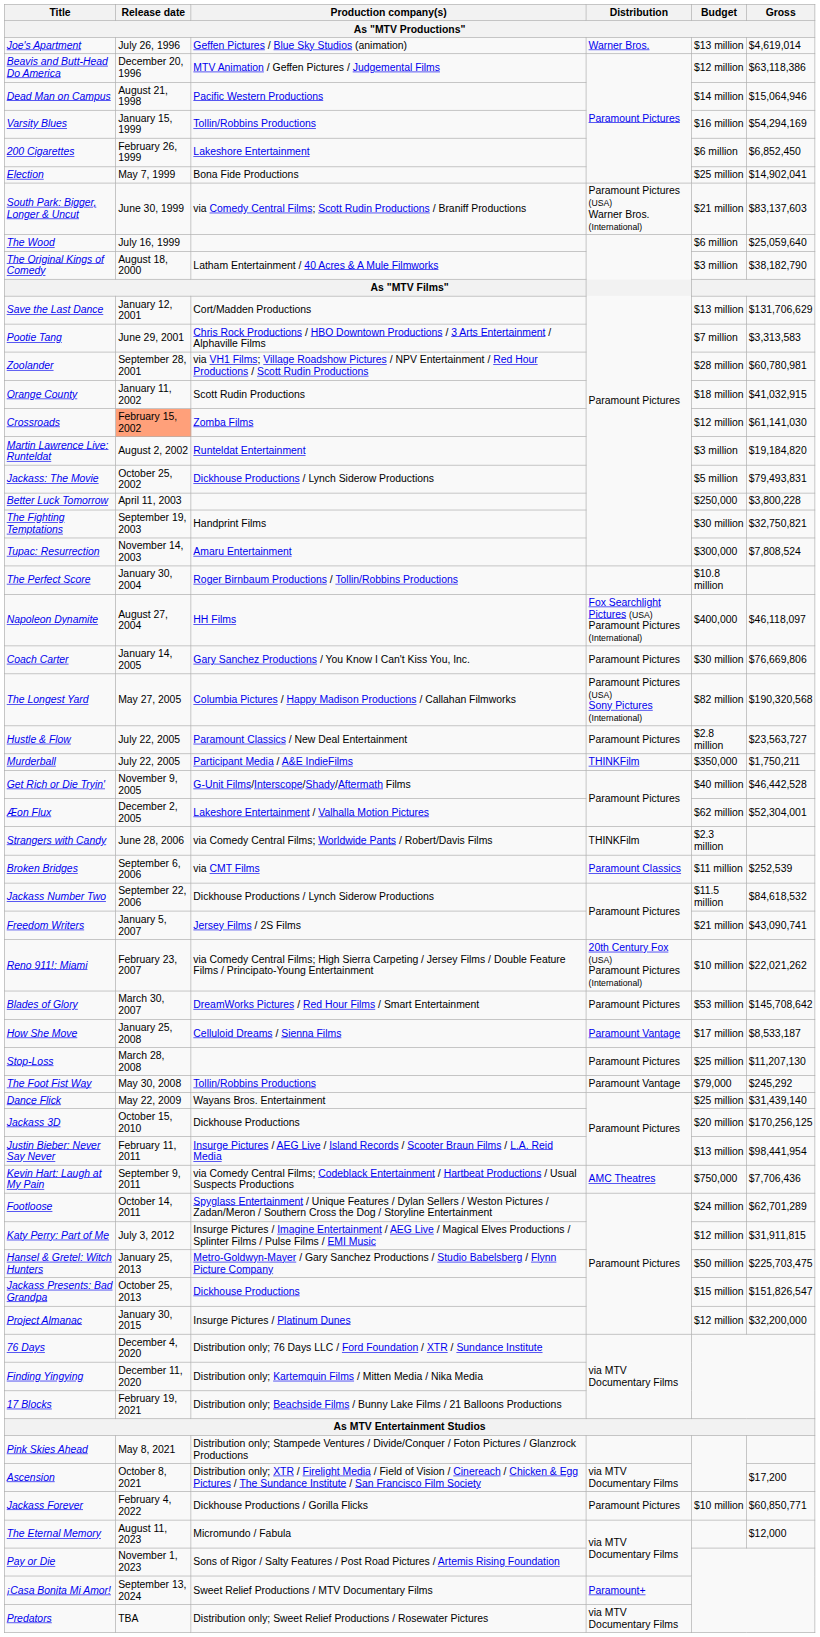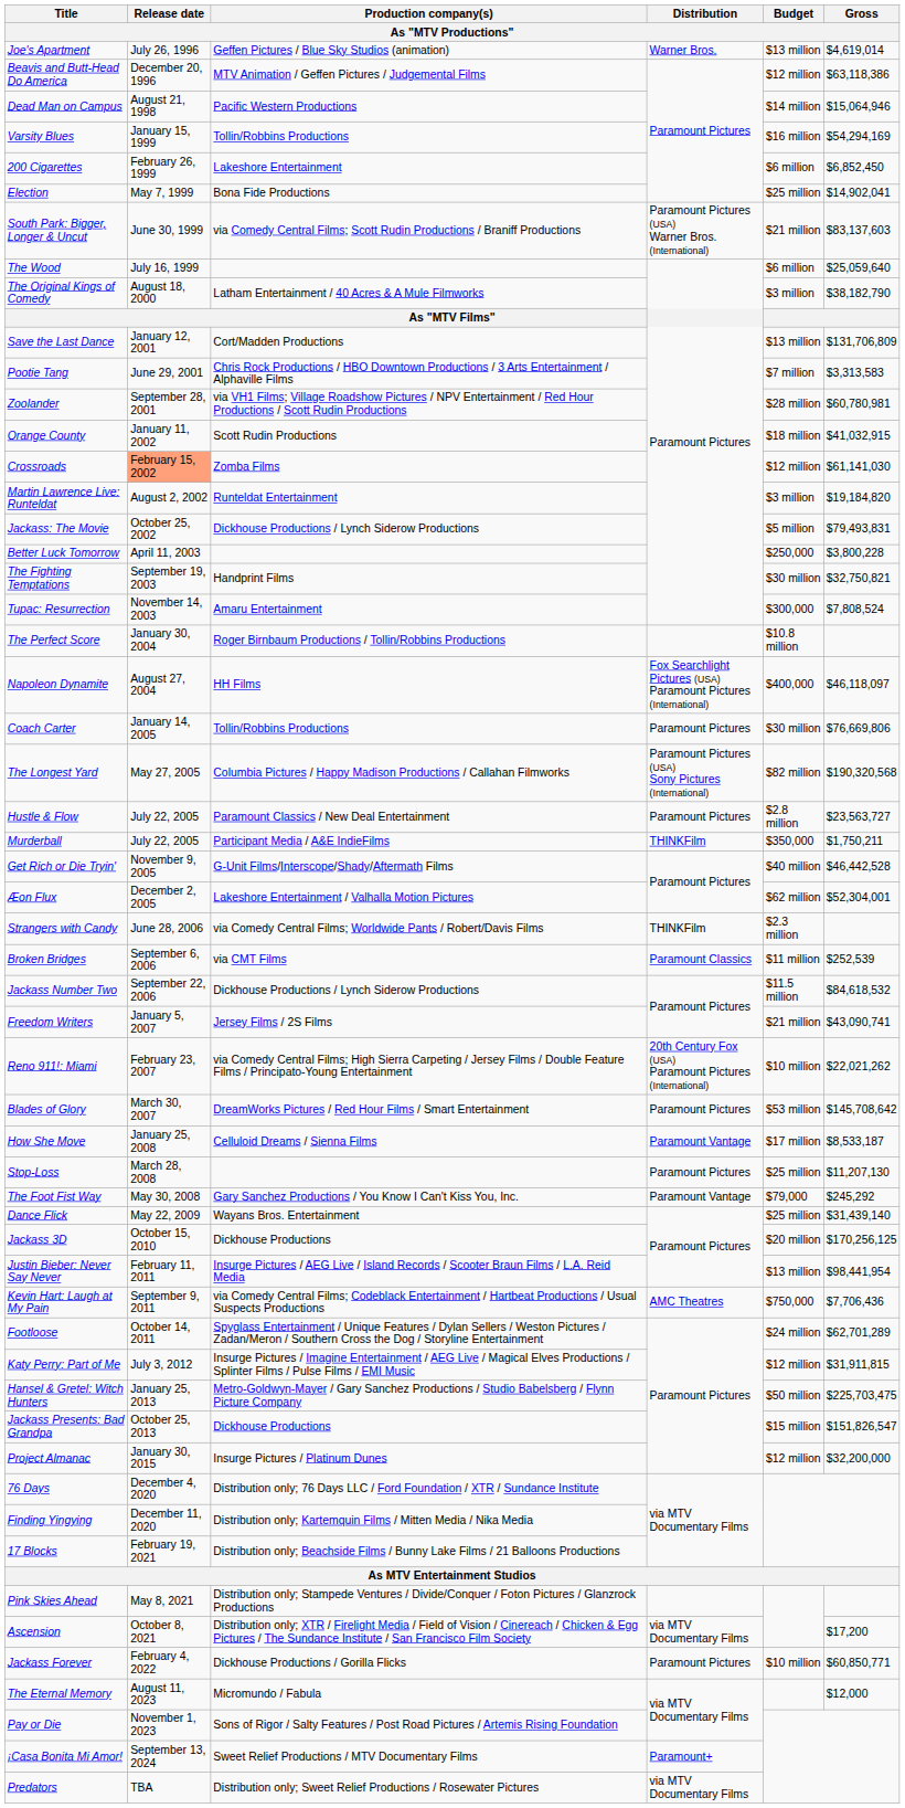Save the Last Dance | Gross / As "MTV Productions": $131,706,629 -> $131,706,809
Coach Carter | Production company(s) / As "MTV Productions": Gary Sanchez Productions / You Know I Can't Kiss You, Inc. -> Tollin/Robbins Productions
The Foot Fist Way | Production company(s) / As "MTV Productions": Tollin/Robbins Productions -> Gary Sanchez Productions / You Know I Can't Kiss You, Inc.
